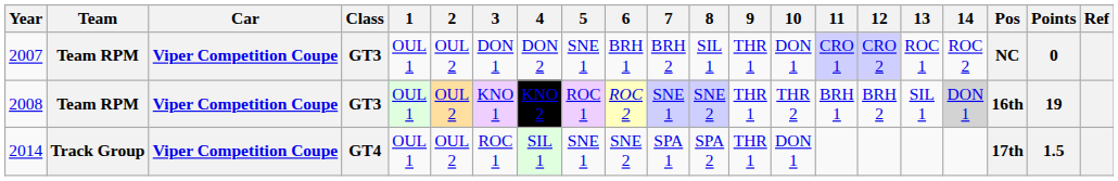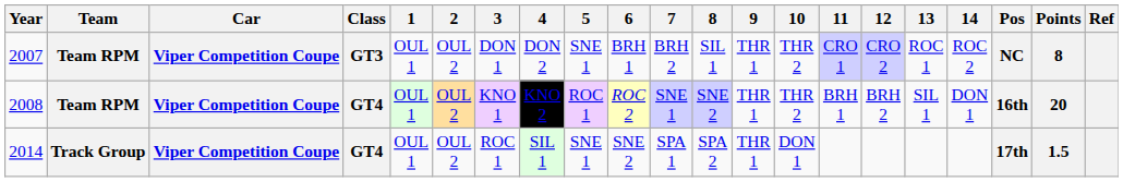2007 | 10: DON 1 -> THR 2
2007 | Points: 0 -> 8
2008 | Class: GT3 -> GT4
2008 | 14: lightgrey background -> no background
2008 | Points: 19 -> 20
